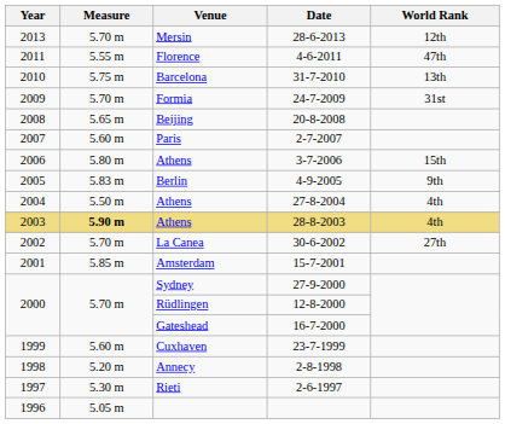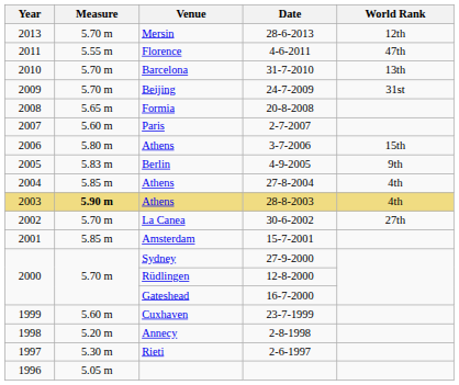31-7-2010 | Measure: 5.75 m -> 5.70 m
24-7-2009 | Venue: Formia -> Beijing
20-8-2008 | Venue: Beijing -> Formia
27-8-2004 | Measure: 5.50 m -> 5.85 m
